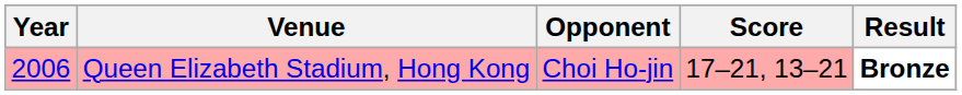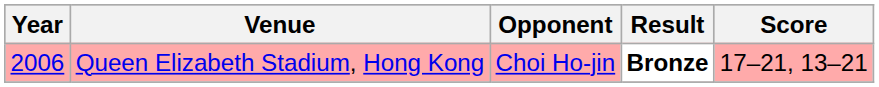columns swapped: Score <-> Result
